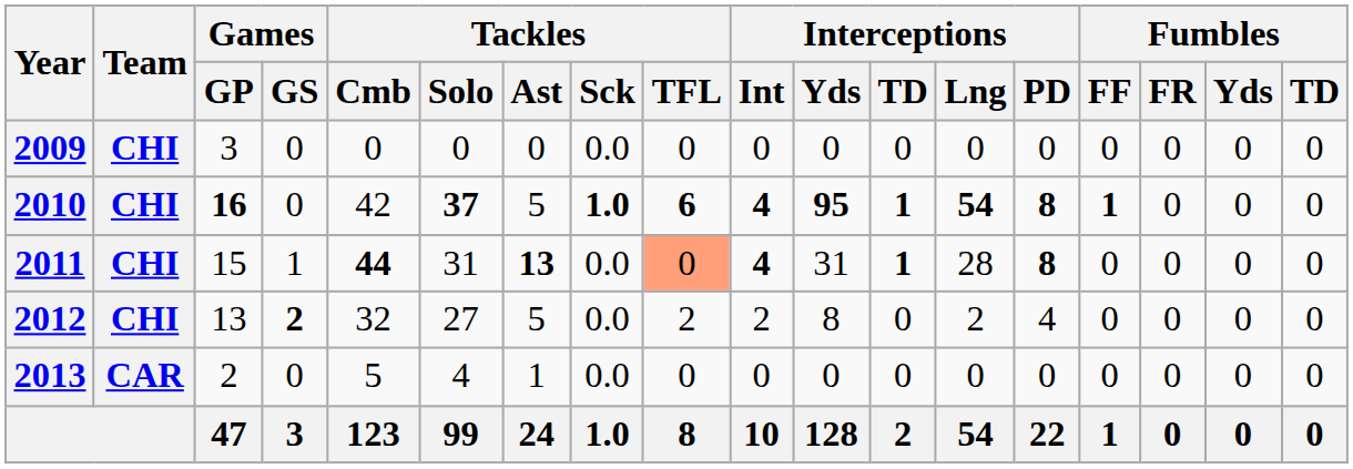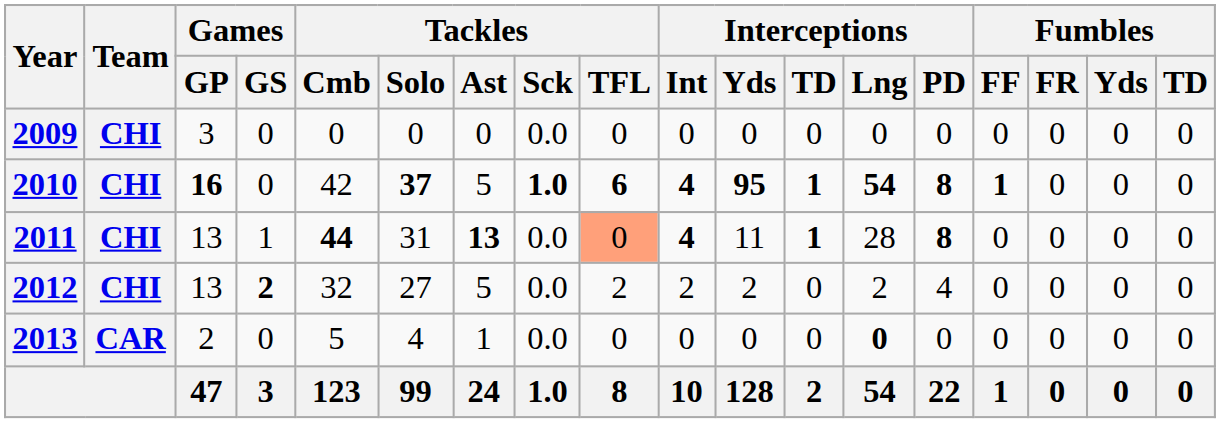2011 | Games / GP: 15 -> 13
2011 | Interceptions / Yds: 31 -> 11
2012 | Interceptions / Yds: 8 -> 2
2013 | Interceptions / Lng: normal -> bold
